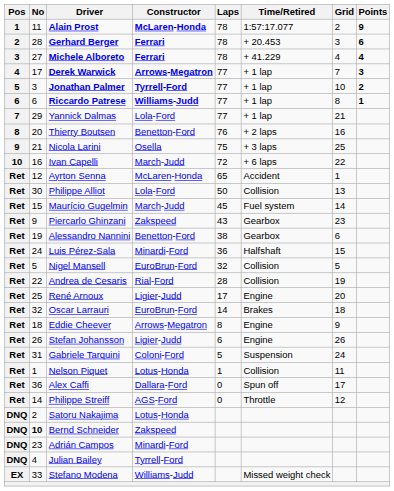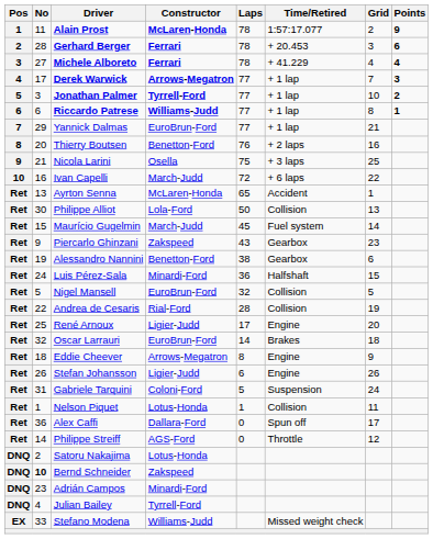Yannick Dalmas | Constructor: Lola-Ford -> EuroBrun-Ford
Ayrton Senna | No: 12 -> 13
